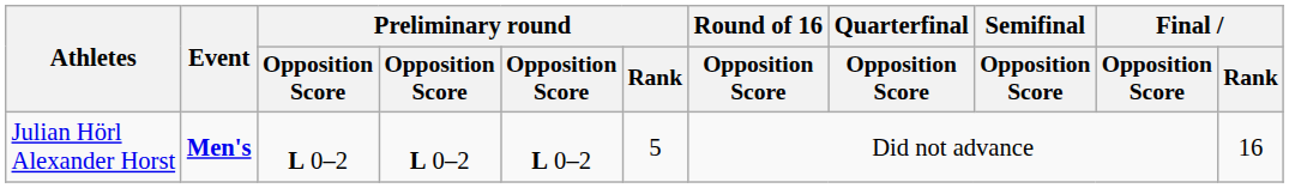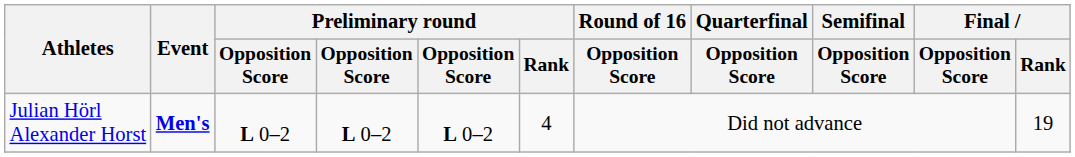Julian Hörl Alexander Horst | Preliminary round / Rank: 5 -> 4
Julian Hörl Alexander Horst | Final / Rank: 16 -> 19
